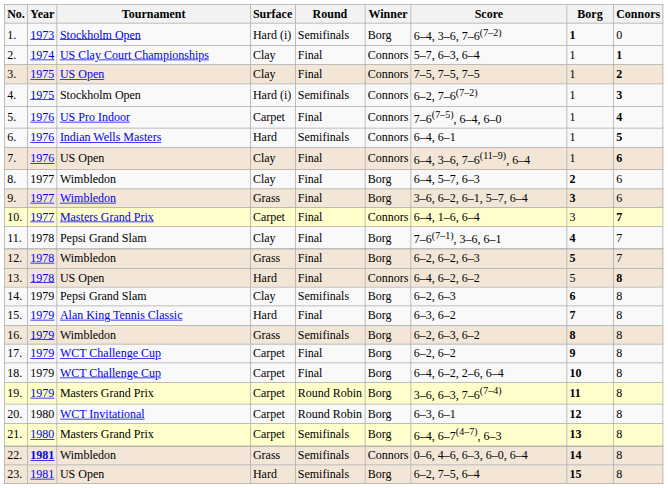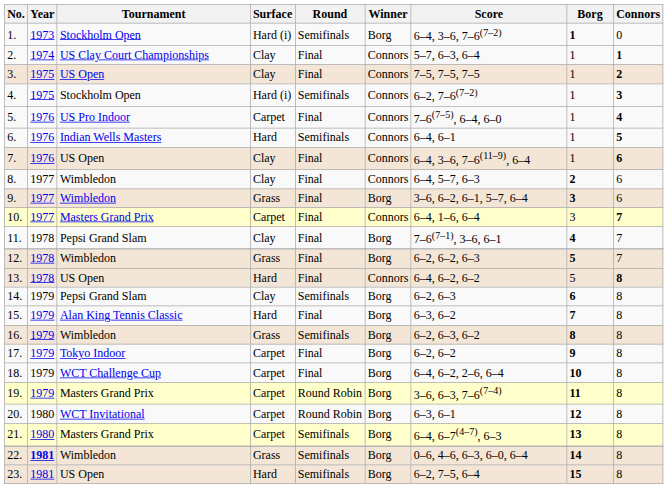8. | Winner: Borg -> Connors
17. | Tournament: WCT Challenge Cup -> Tokyo Indoor
22. | Winner: Connors -> Borg
